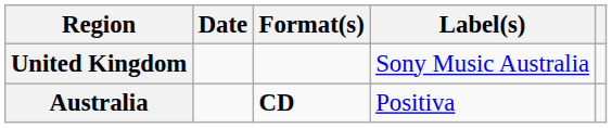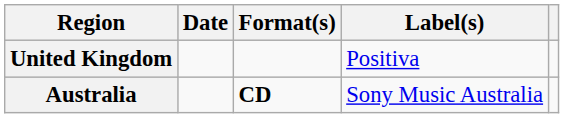United Kingdom | Label(s): Sony Music Australia -> Positiva
Australia | Label(s): Positiva -> Sony Music Australia
